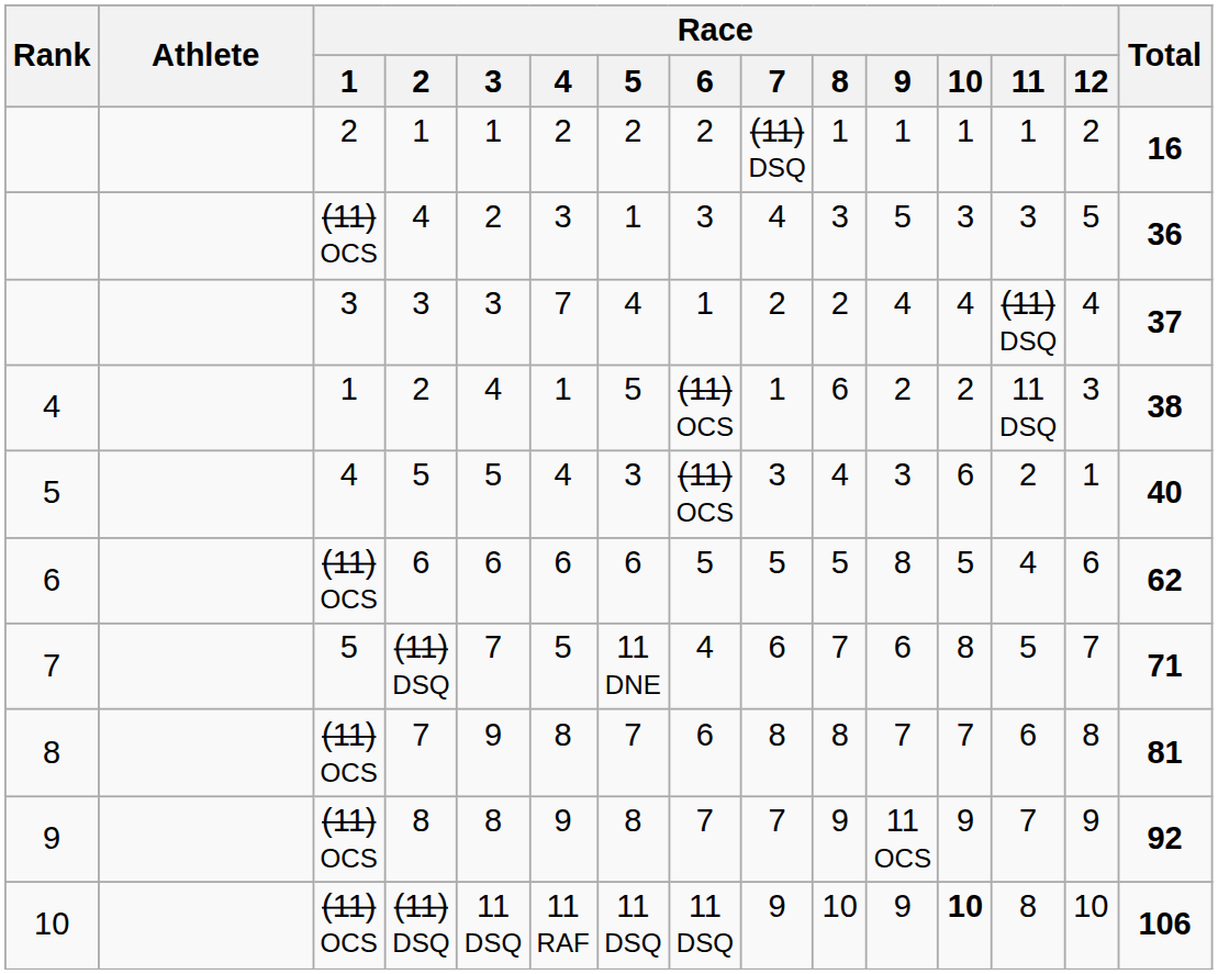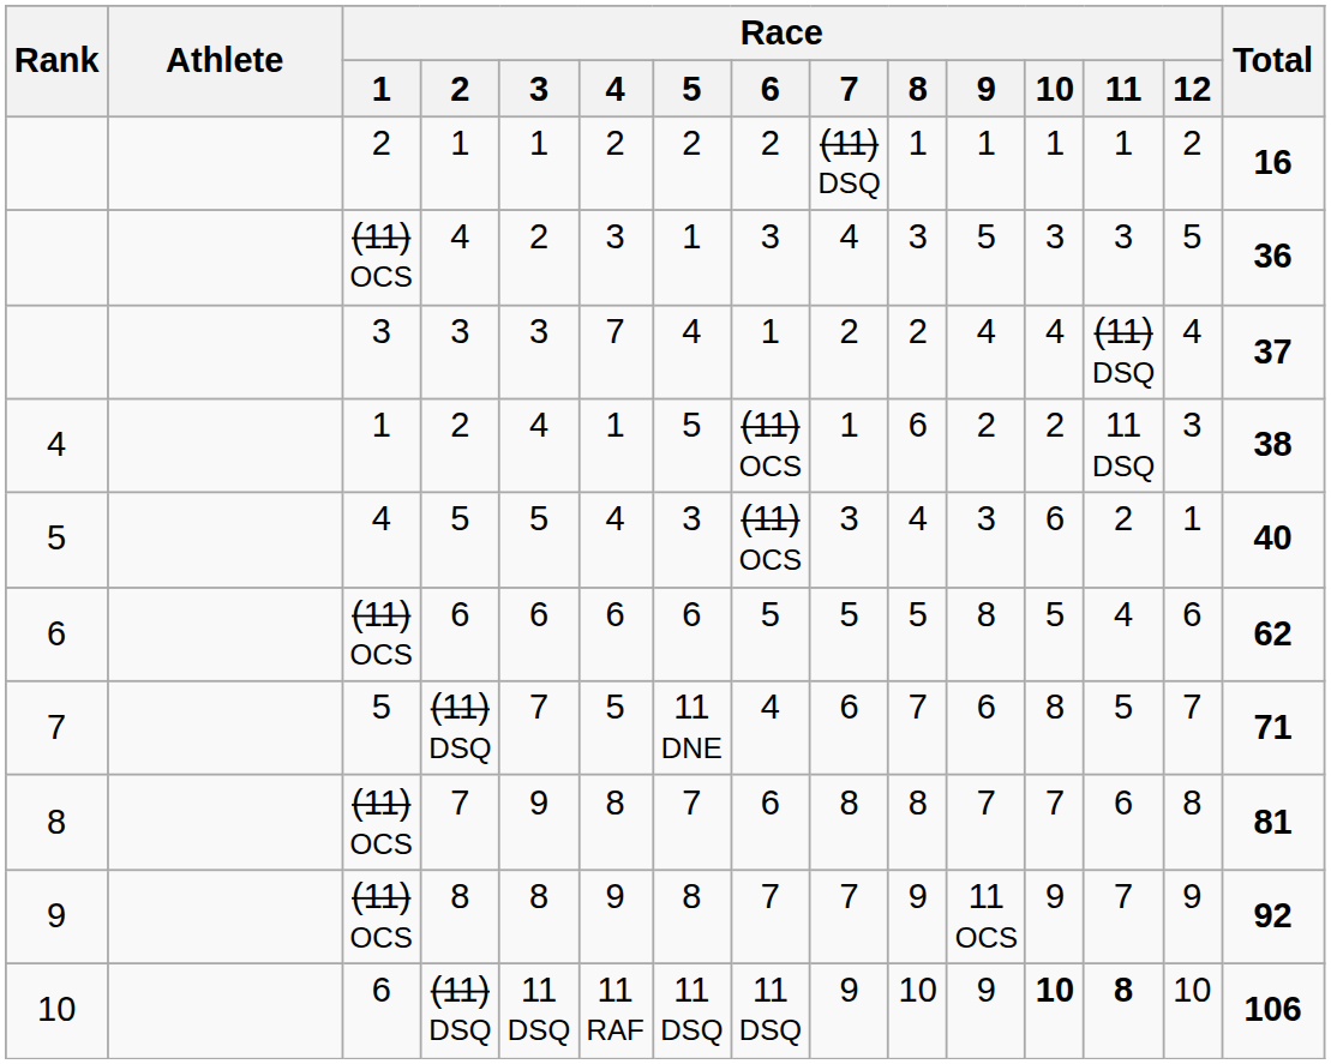10 / (11) DSQ | Race / 1: (11) OCS -> 6
10 / (11) DSQ | Race / 11: normal -> bold
